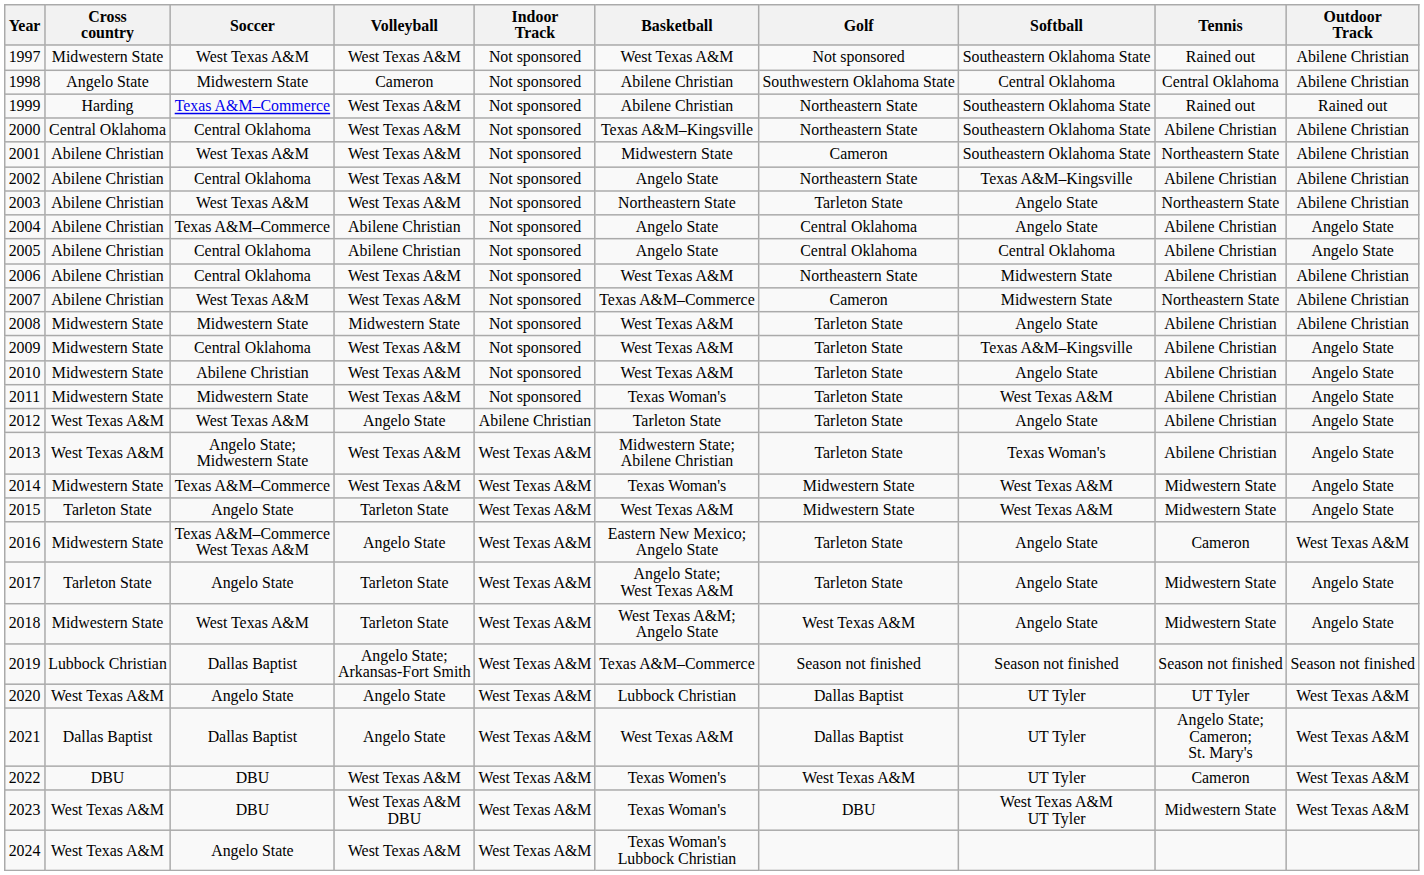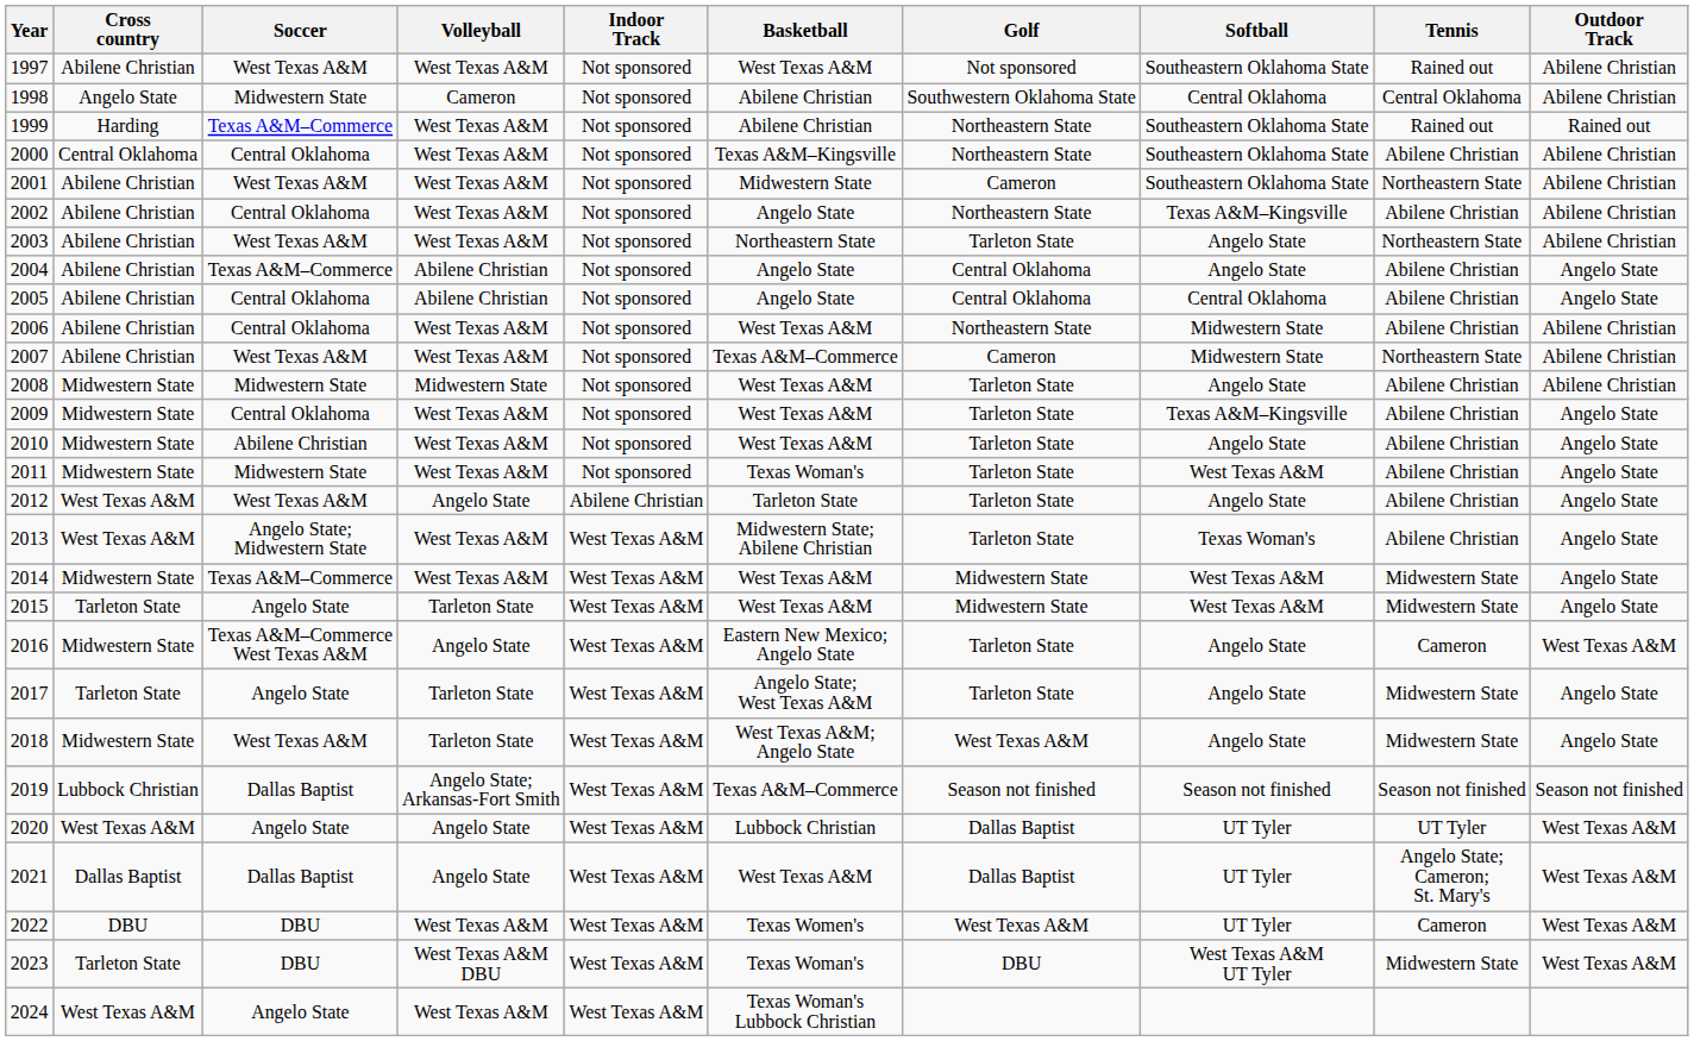1997 | Cross country: Midwestern State -> Abilene Christian
2014 | Basketball: Texas Woman's -> West Texas A&M
2023 | Cross country: West Texas A&M -> Tarleton State
